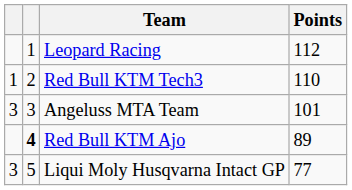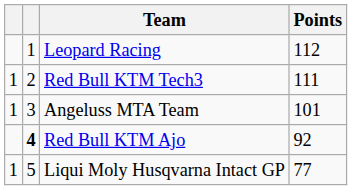Red Bull KTM Tech3 | Points: 110 -> 111
Angeluss MTA Team | column 1: 3 -> 1
Red Bull KTM Ajo | Points: 89 -> 92
Liqui Moly Husqvarna Intact GP | column 1: 3 -> 1
